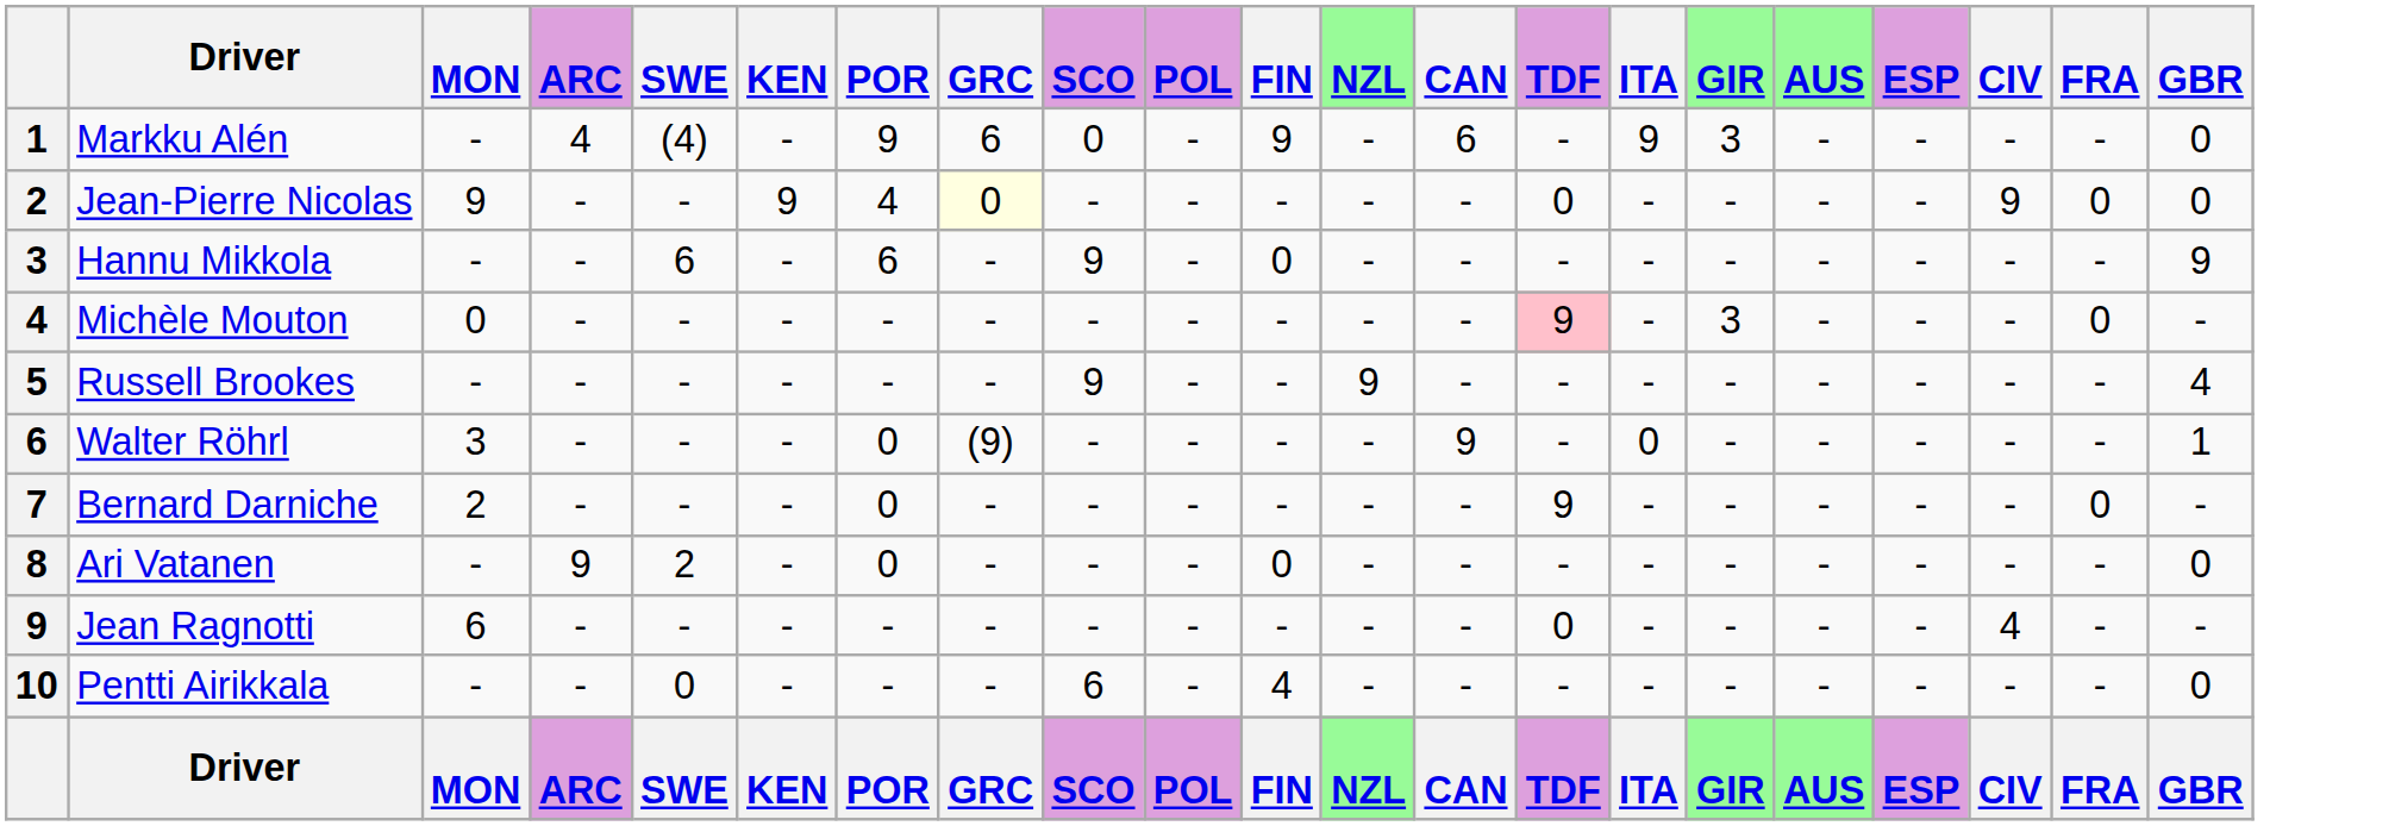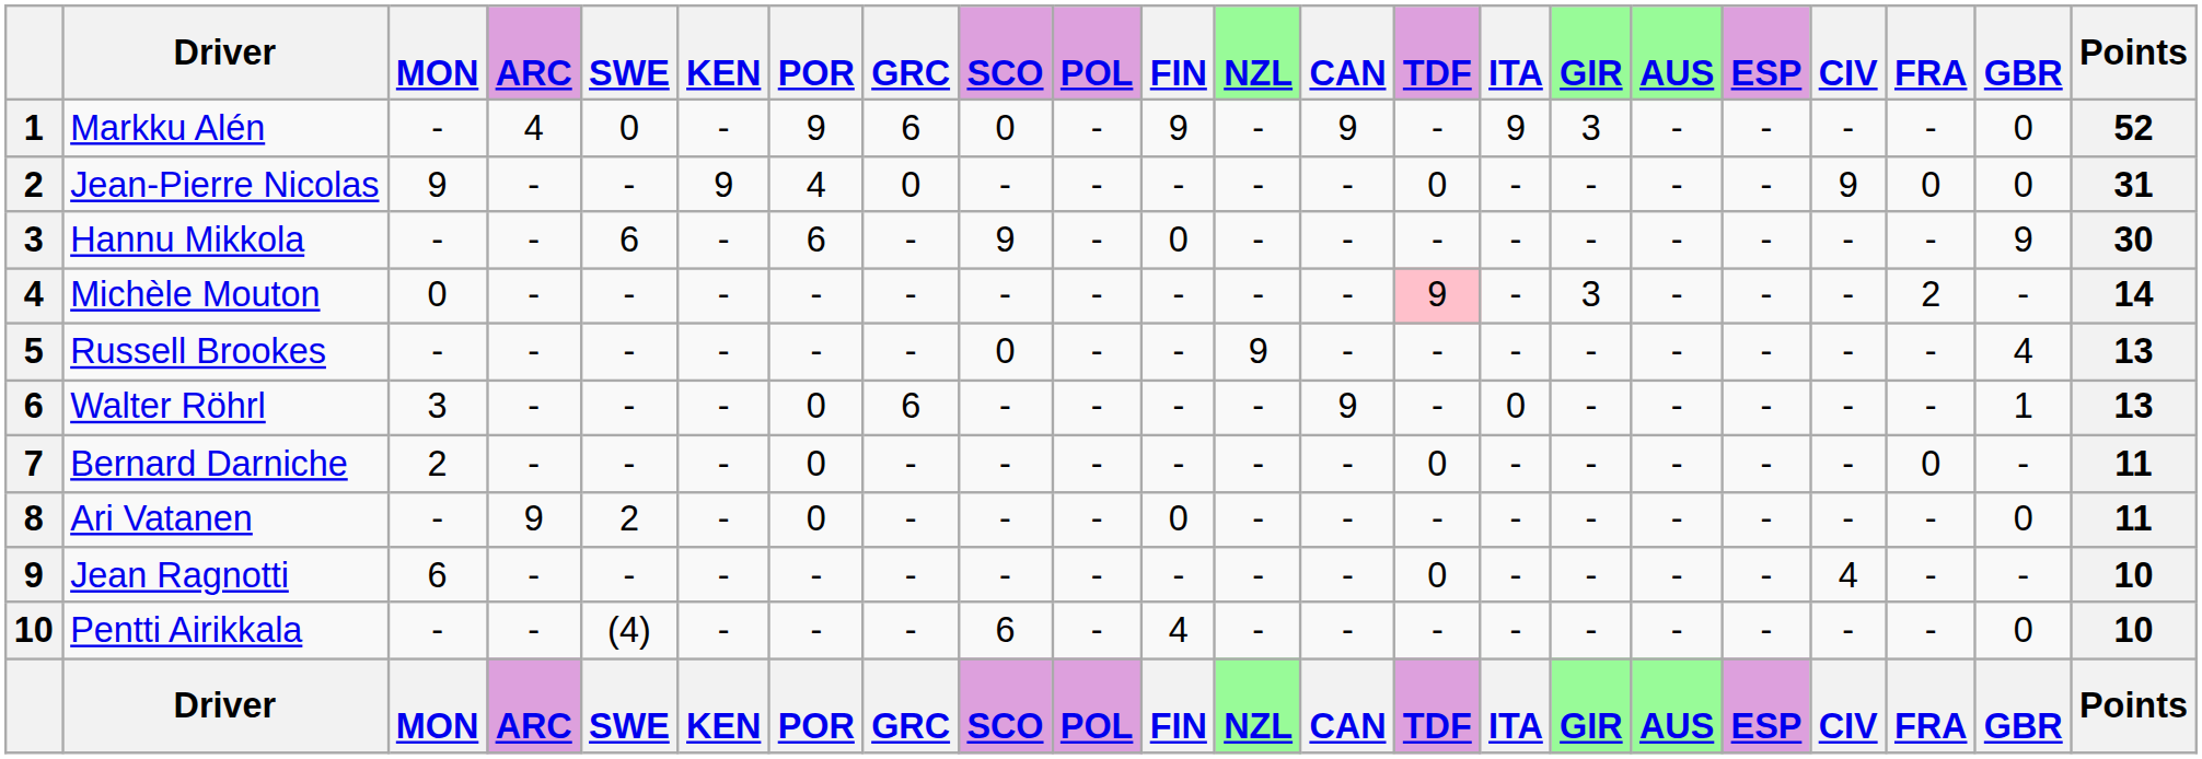+ column: Points | 52 | 31 | 30 | 14 | 13 | 13 | 11 | 11 | 10 | 10 | Points
Markku Alén | SWE: (4) -> 0
Markku Alén | CAN: 6 -> 9
Jean-Pierre Nicolas | GRC: lightyellow background -> no background
Michèle Mouton | FRA: 0 -> 2
Russell Brookes | SCO: 9 -> 0
Walter Röhrl | GRC: (9) -> 6
Bernard Darniche | TDF: 9 -> 0
Pentti Airikkala | SWE: 0 -> (4)
